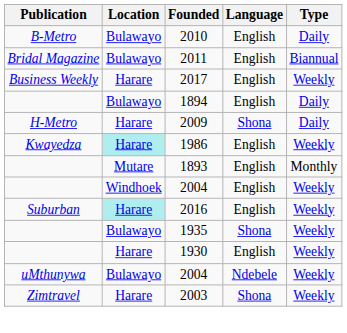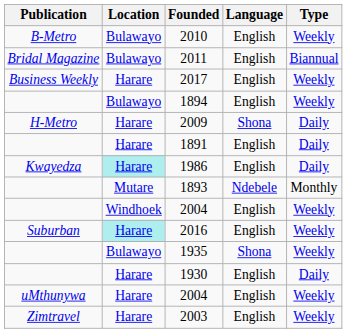2010 | Type: Daily -> Weekly
1894 | Type: Daily -> Weekly
+ row: Harare | 1891 | English | Daily
1986 | Type: Weekly -> Daily
1893 | Language: English -> Ndebele
1930 | Type: Weekly -> Daily
uMthunywa / 2004 | Location: Bulawayo -> Harare
uMthunywa / 2004 | Language: Ndebele -> English
2003 | Language: Shona -> English
